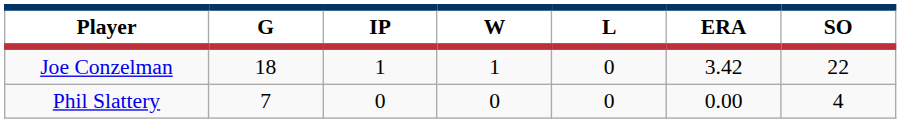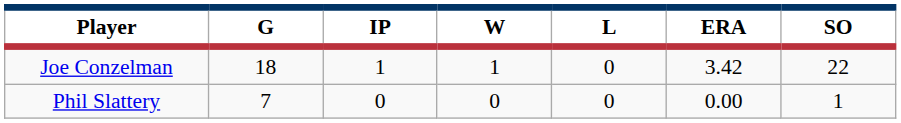Phil Slattery | SO: 4 -> 1
